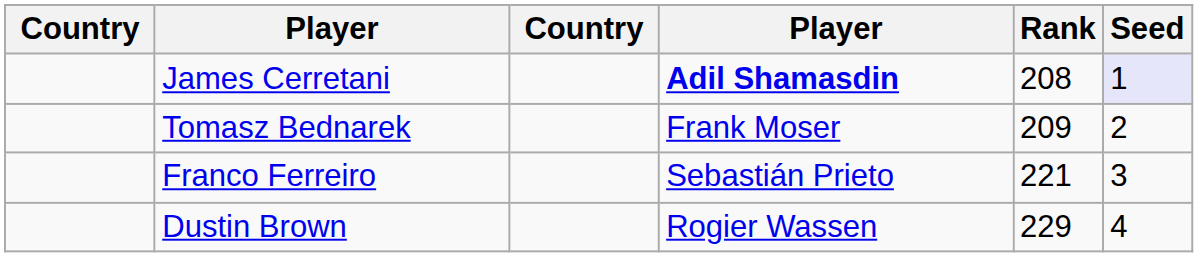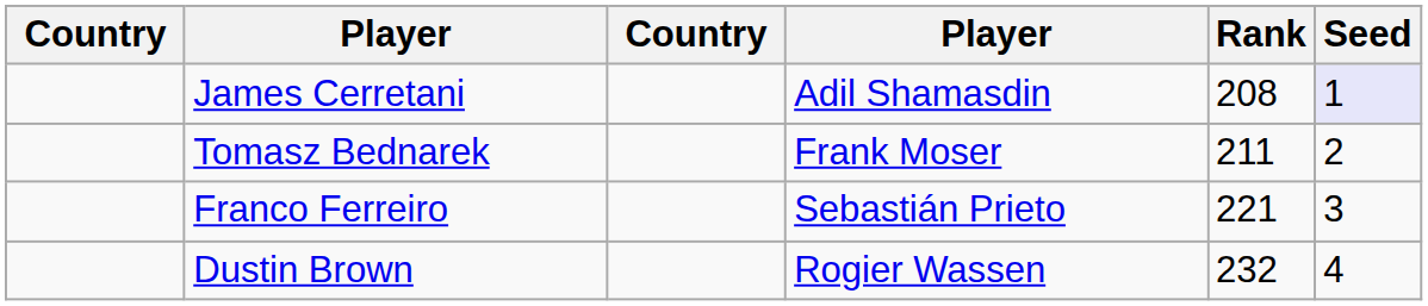James Cerretani | column 4: bold -> normal
Tomasz Bednarek | Rank: 209 -> 211
Dustin Brown | Rank: 229 -> 232
